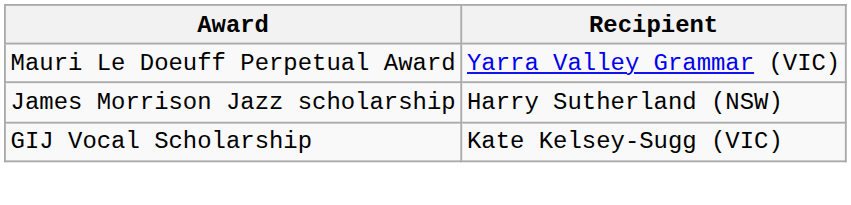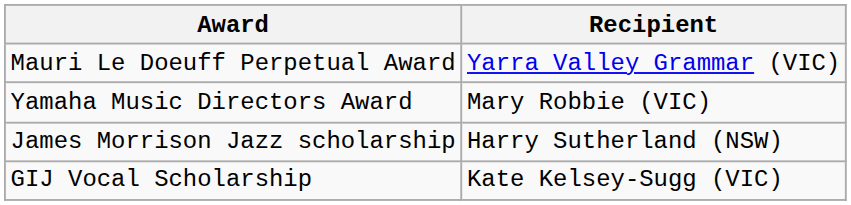+ row: Yamaha Music Directors Award | Mary Robbie (VIC)
